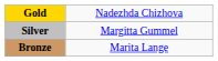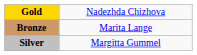rows swapped: Silver <-> Bronze
